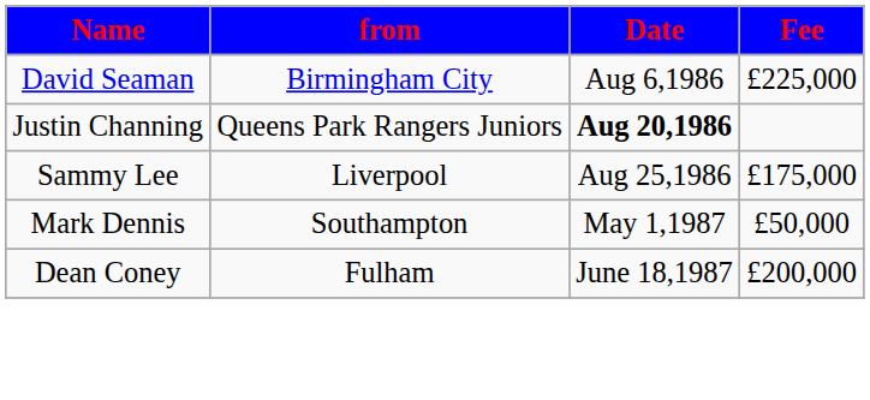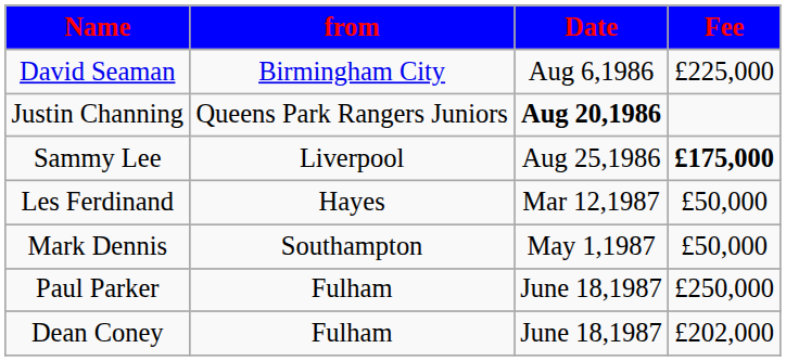Sammy Lee | Fee: normal -> bold
+ row: Les Ferdinand | Hayes | Mar 12,1987 | £50,000
+ row: Paul Parker | Fulham | June 18,1987 | £250,000
Dean Coney | Fee: £200,000 -> £202,000
